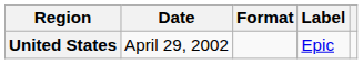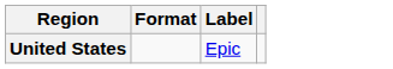- column: Date | April 29, 2002
